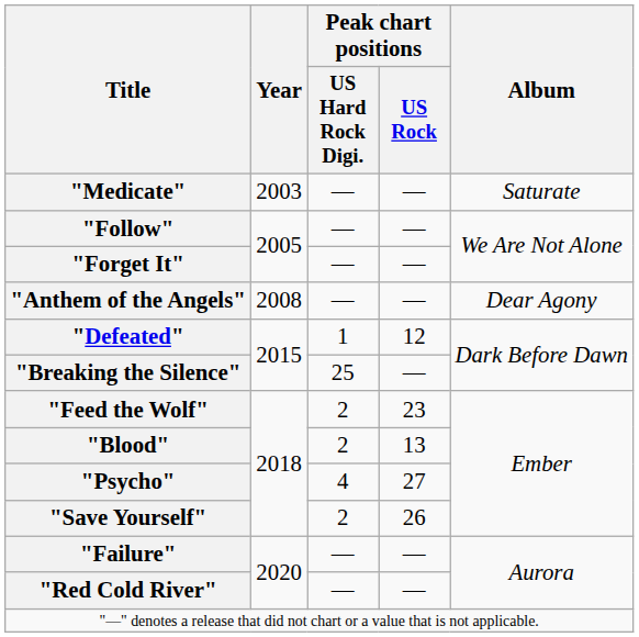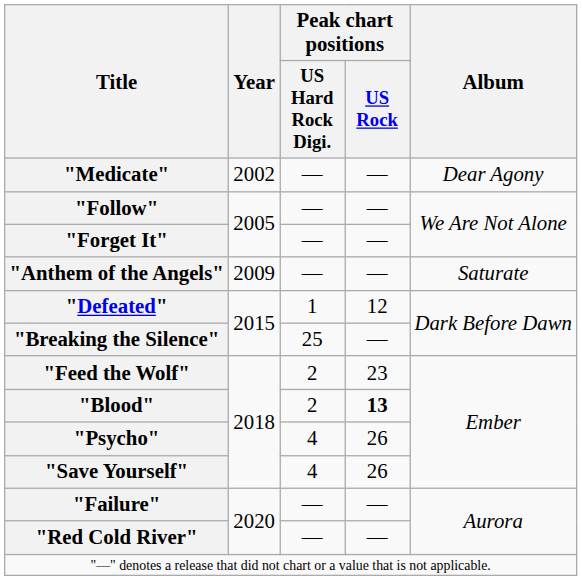"Medicate" | Year: 2003 -> 2002
"Medicate" | Album: Saturate -> Dear Agony
"Anthem of the Angels" | Year: 2008 -> 2009
"Anthem of the Angels" | Album: Dear Agony -> Saturate
"Blood" | Peak chart positions / US Rock: normal -> bold
"Psycho" | Peak chart positions / US Rock: 27 -> 26
"Save Yourself" | Peak chart positions / US Hard Rock Digi.: 2 -> 4
